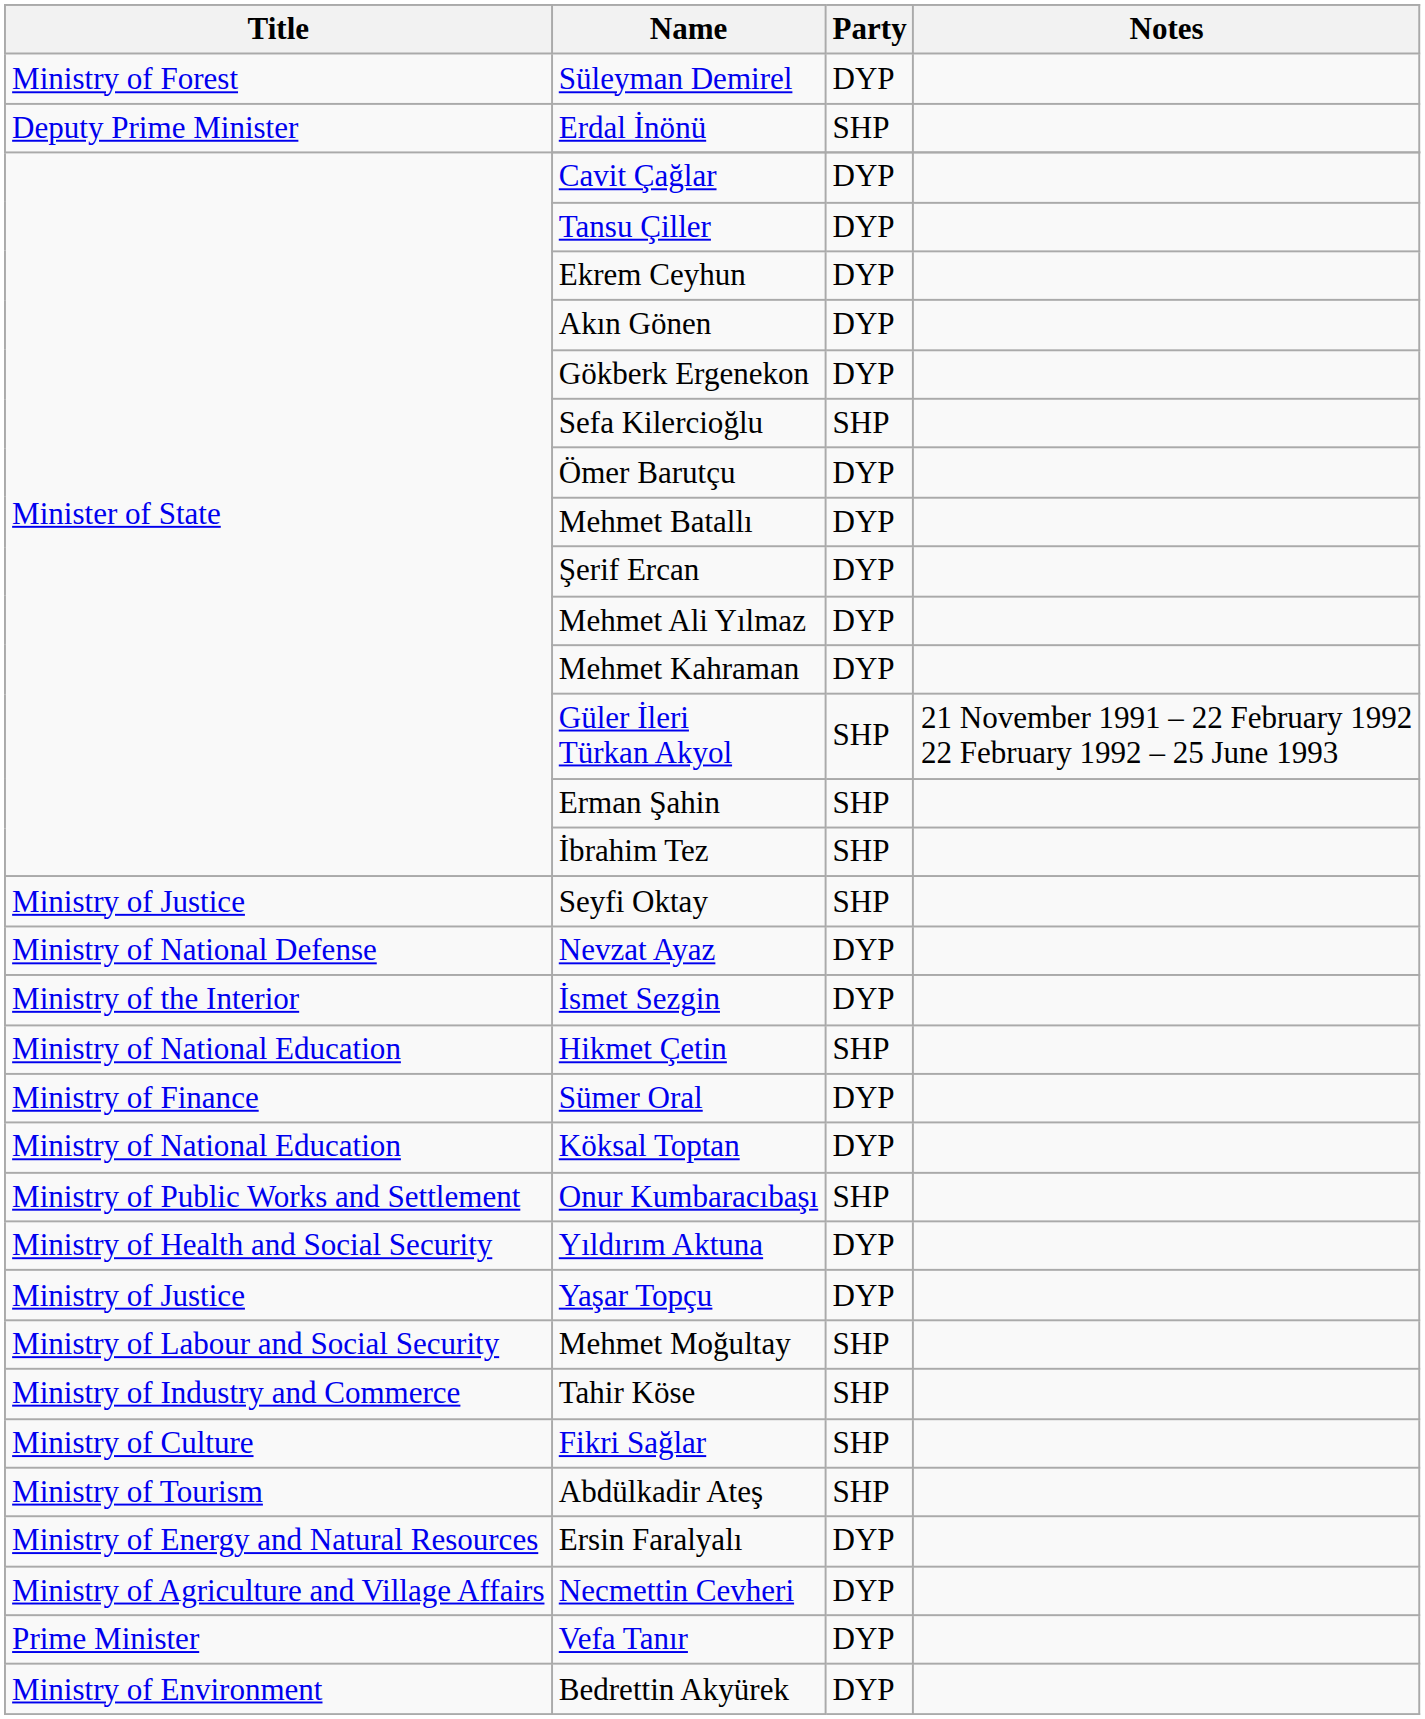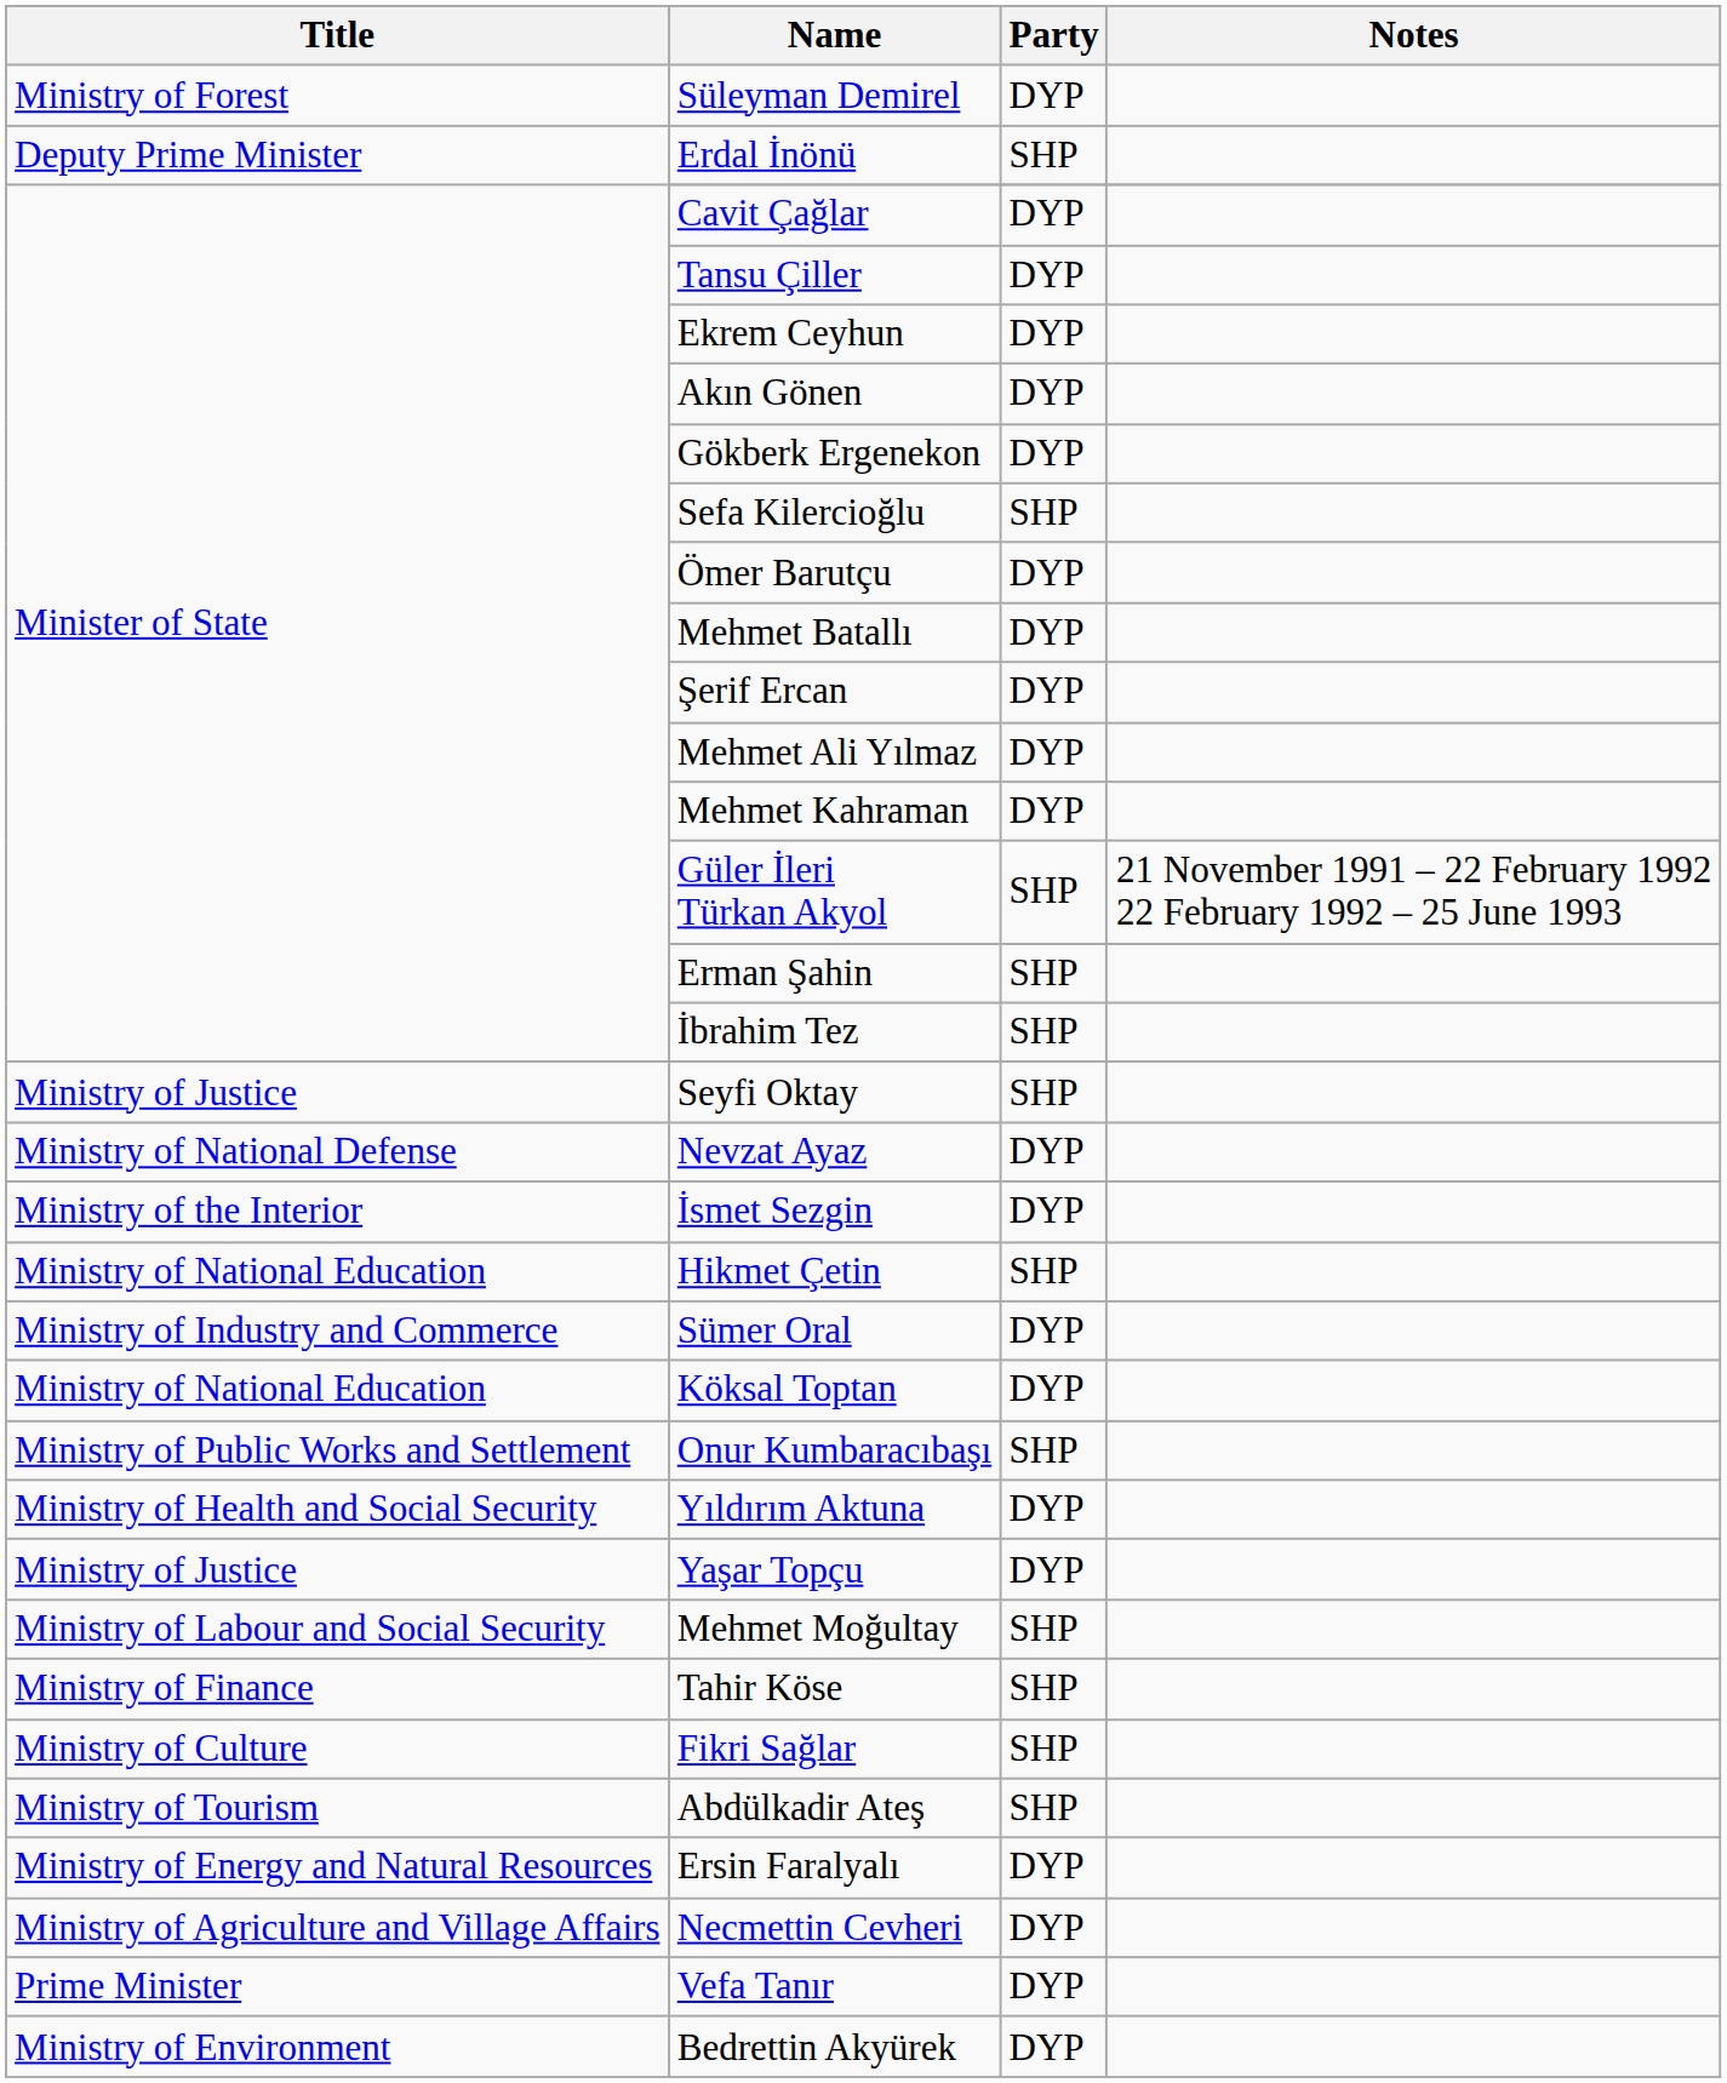Sümer Oral | Title: Ministry of Finance -> Ministry of Industry and Commerce
Tahir Köse | Title: Ministry of Industry and Commerce -> Ministry of Finance
